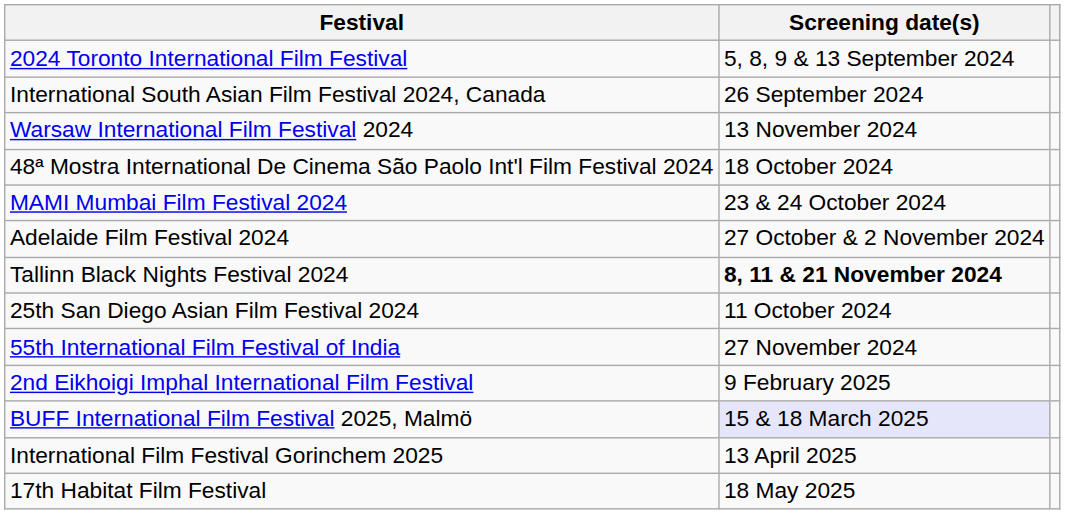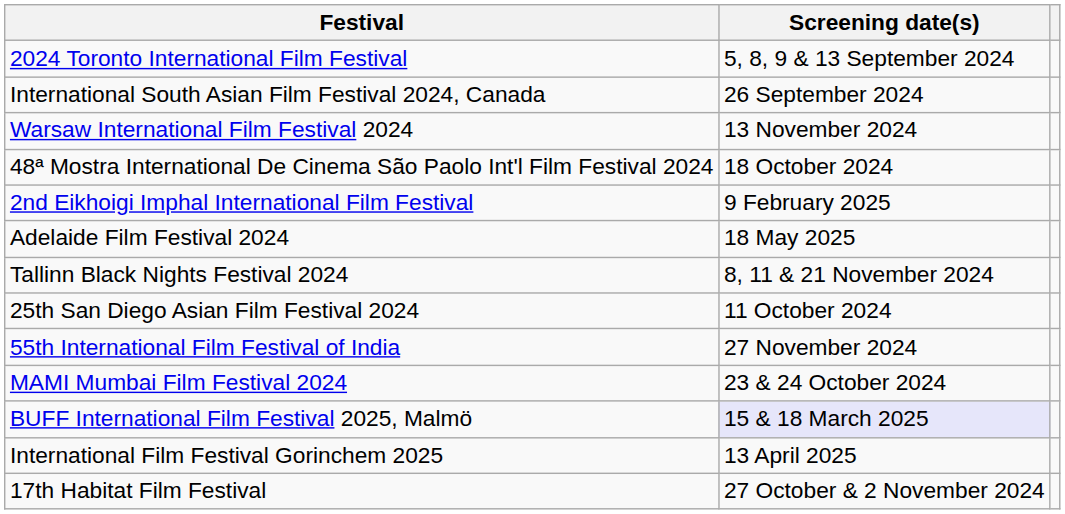rows swapped: MAMI Mumbai Film Festival 2024 <-> 2nd Eikhoigi Imphal International Film Festival
Adelaide Film Festival 2024 | Screening date(s): 27 October & 2 November 2024 -> 18 May 2025
Tallinn Black Nights Festival 2024 | Screening date(s): bold -> normal
17th Habitat Film Festival | Screening date(s): 18 May 2025 -> 27 October & 2 November 2024
